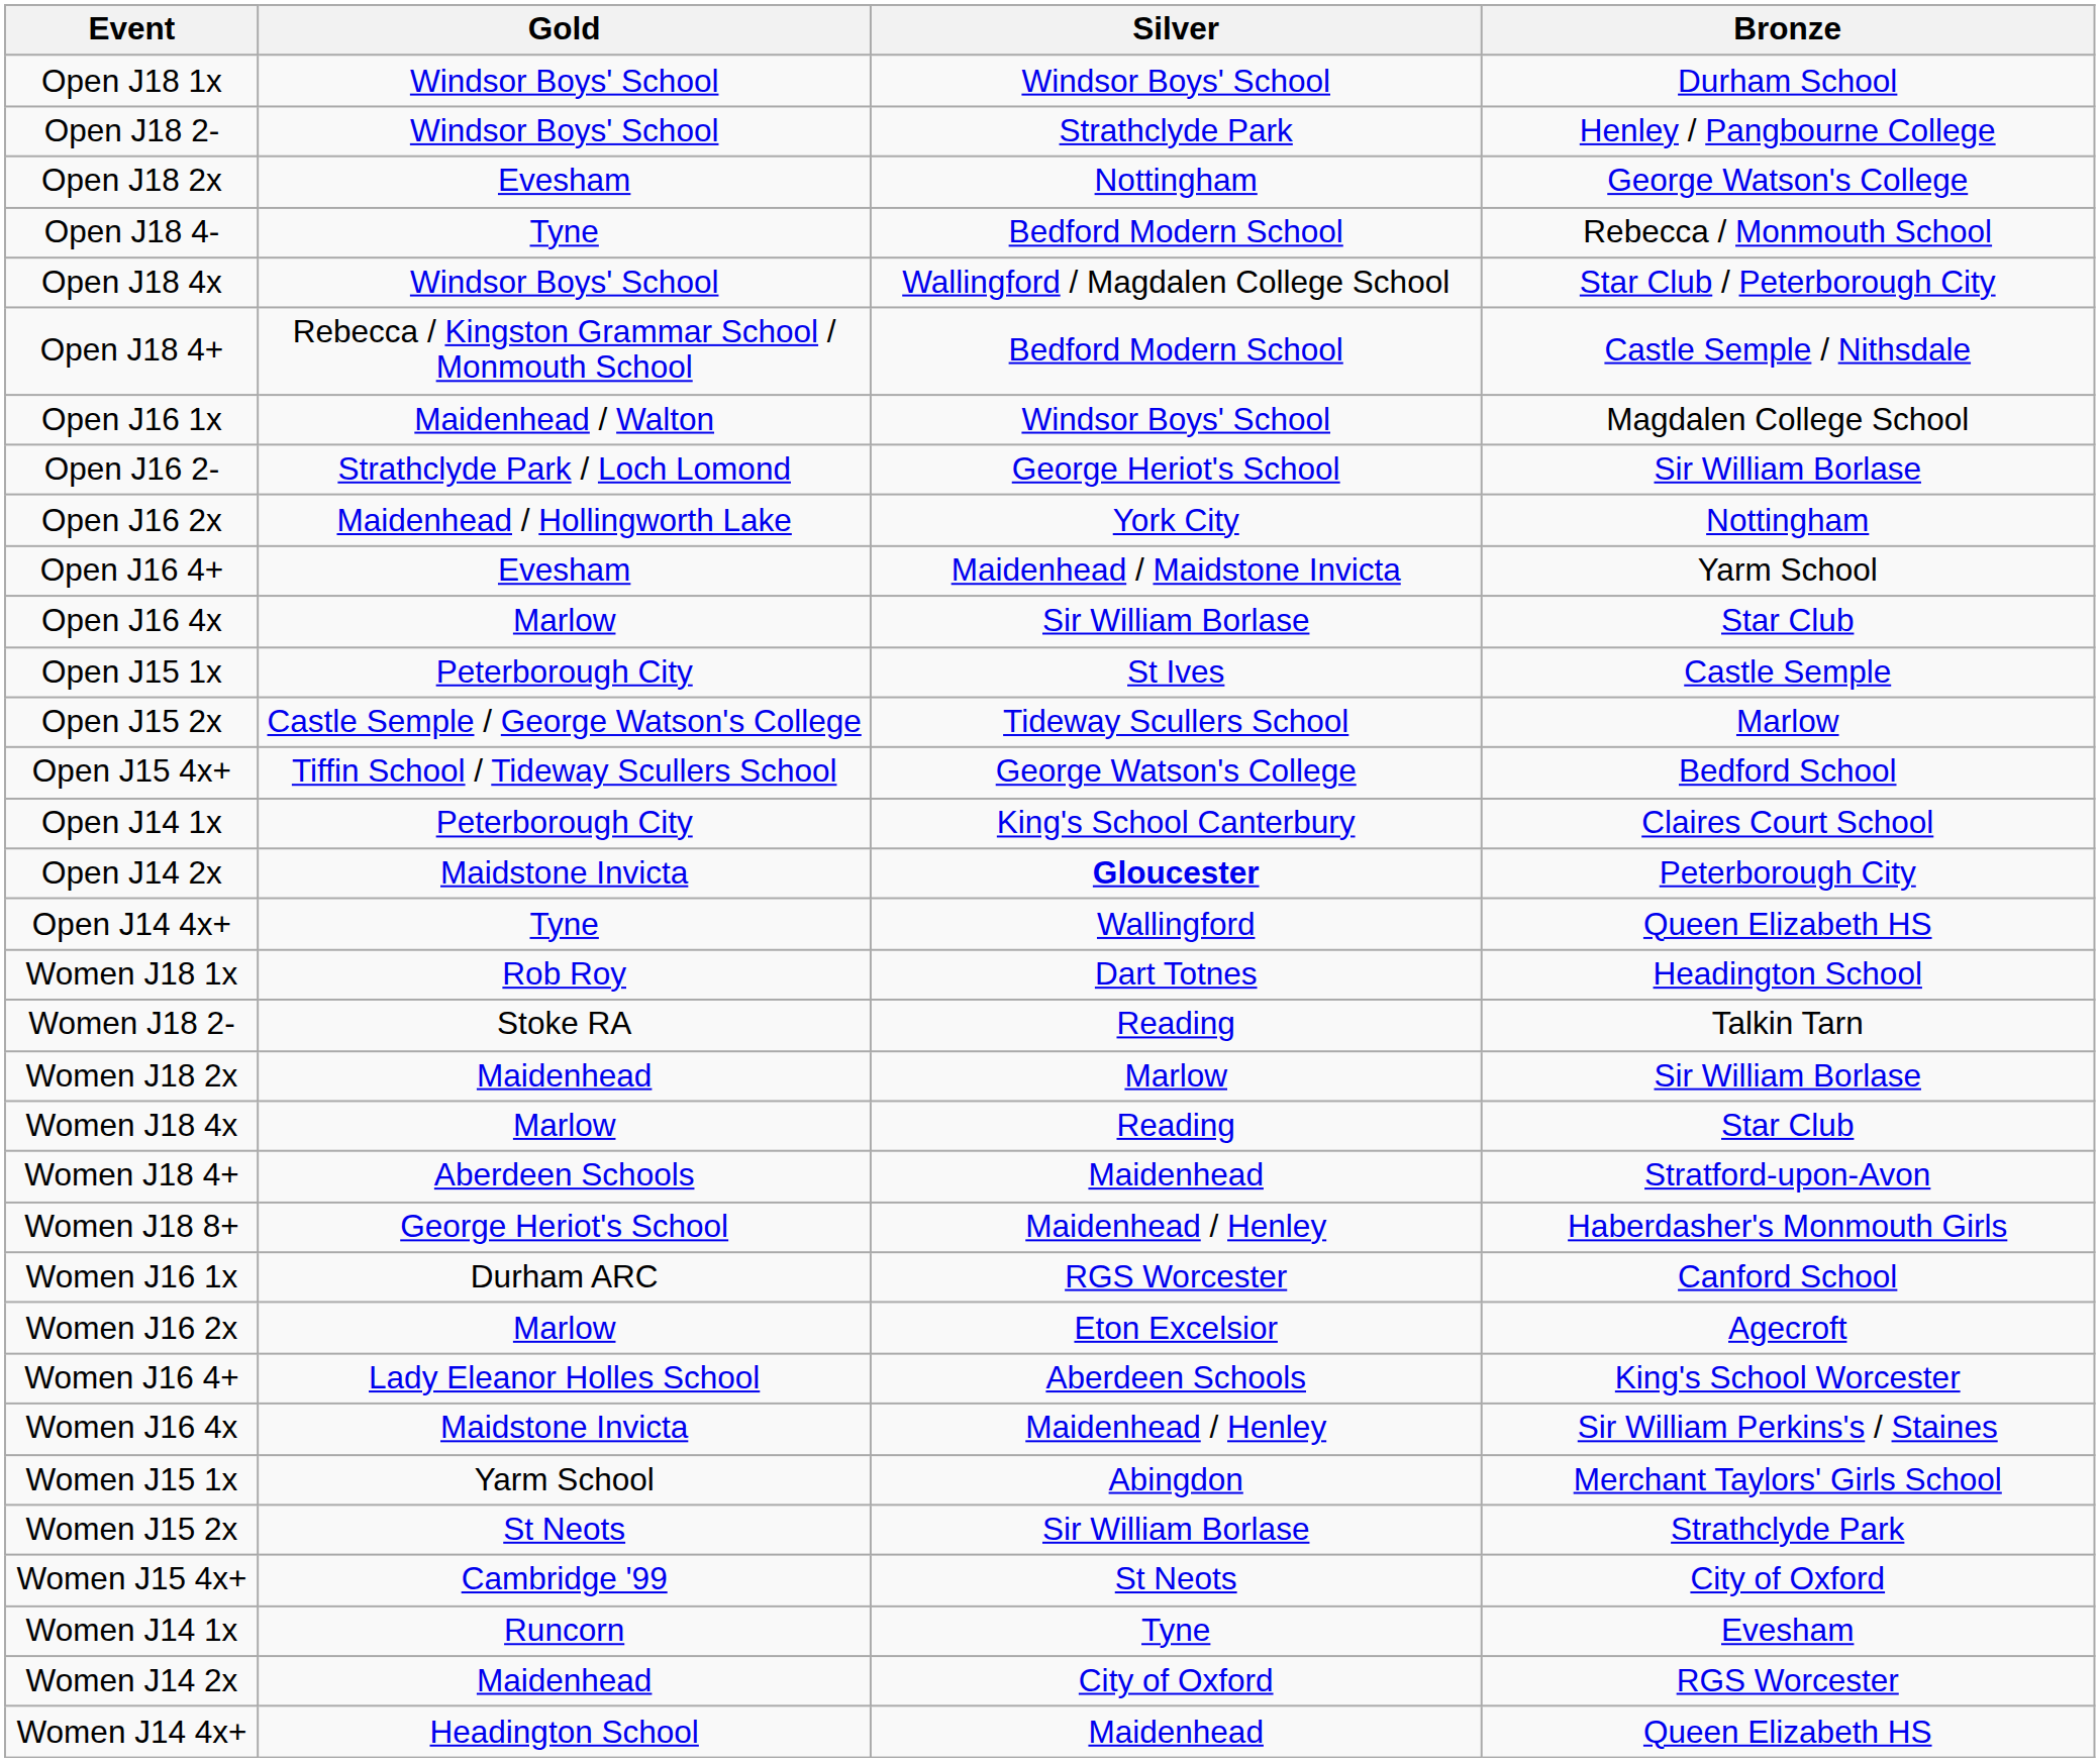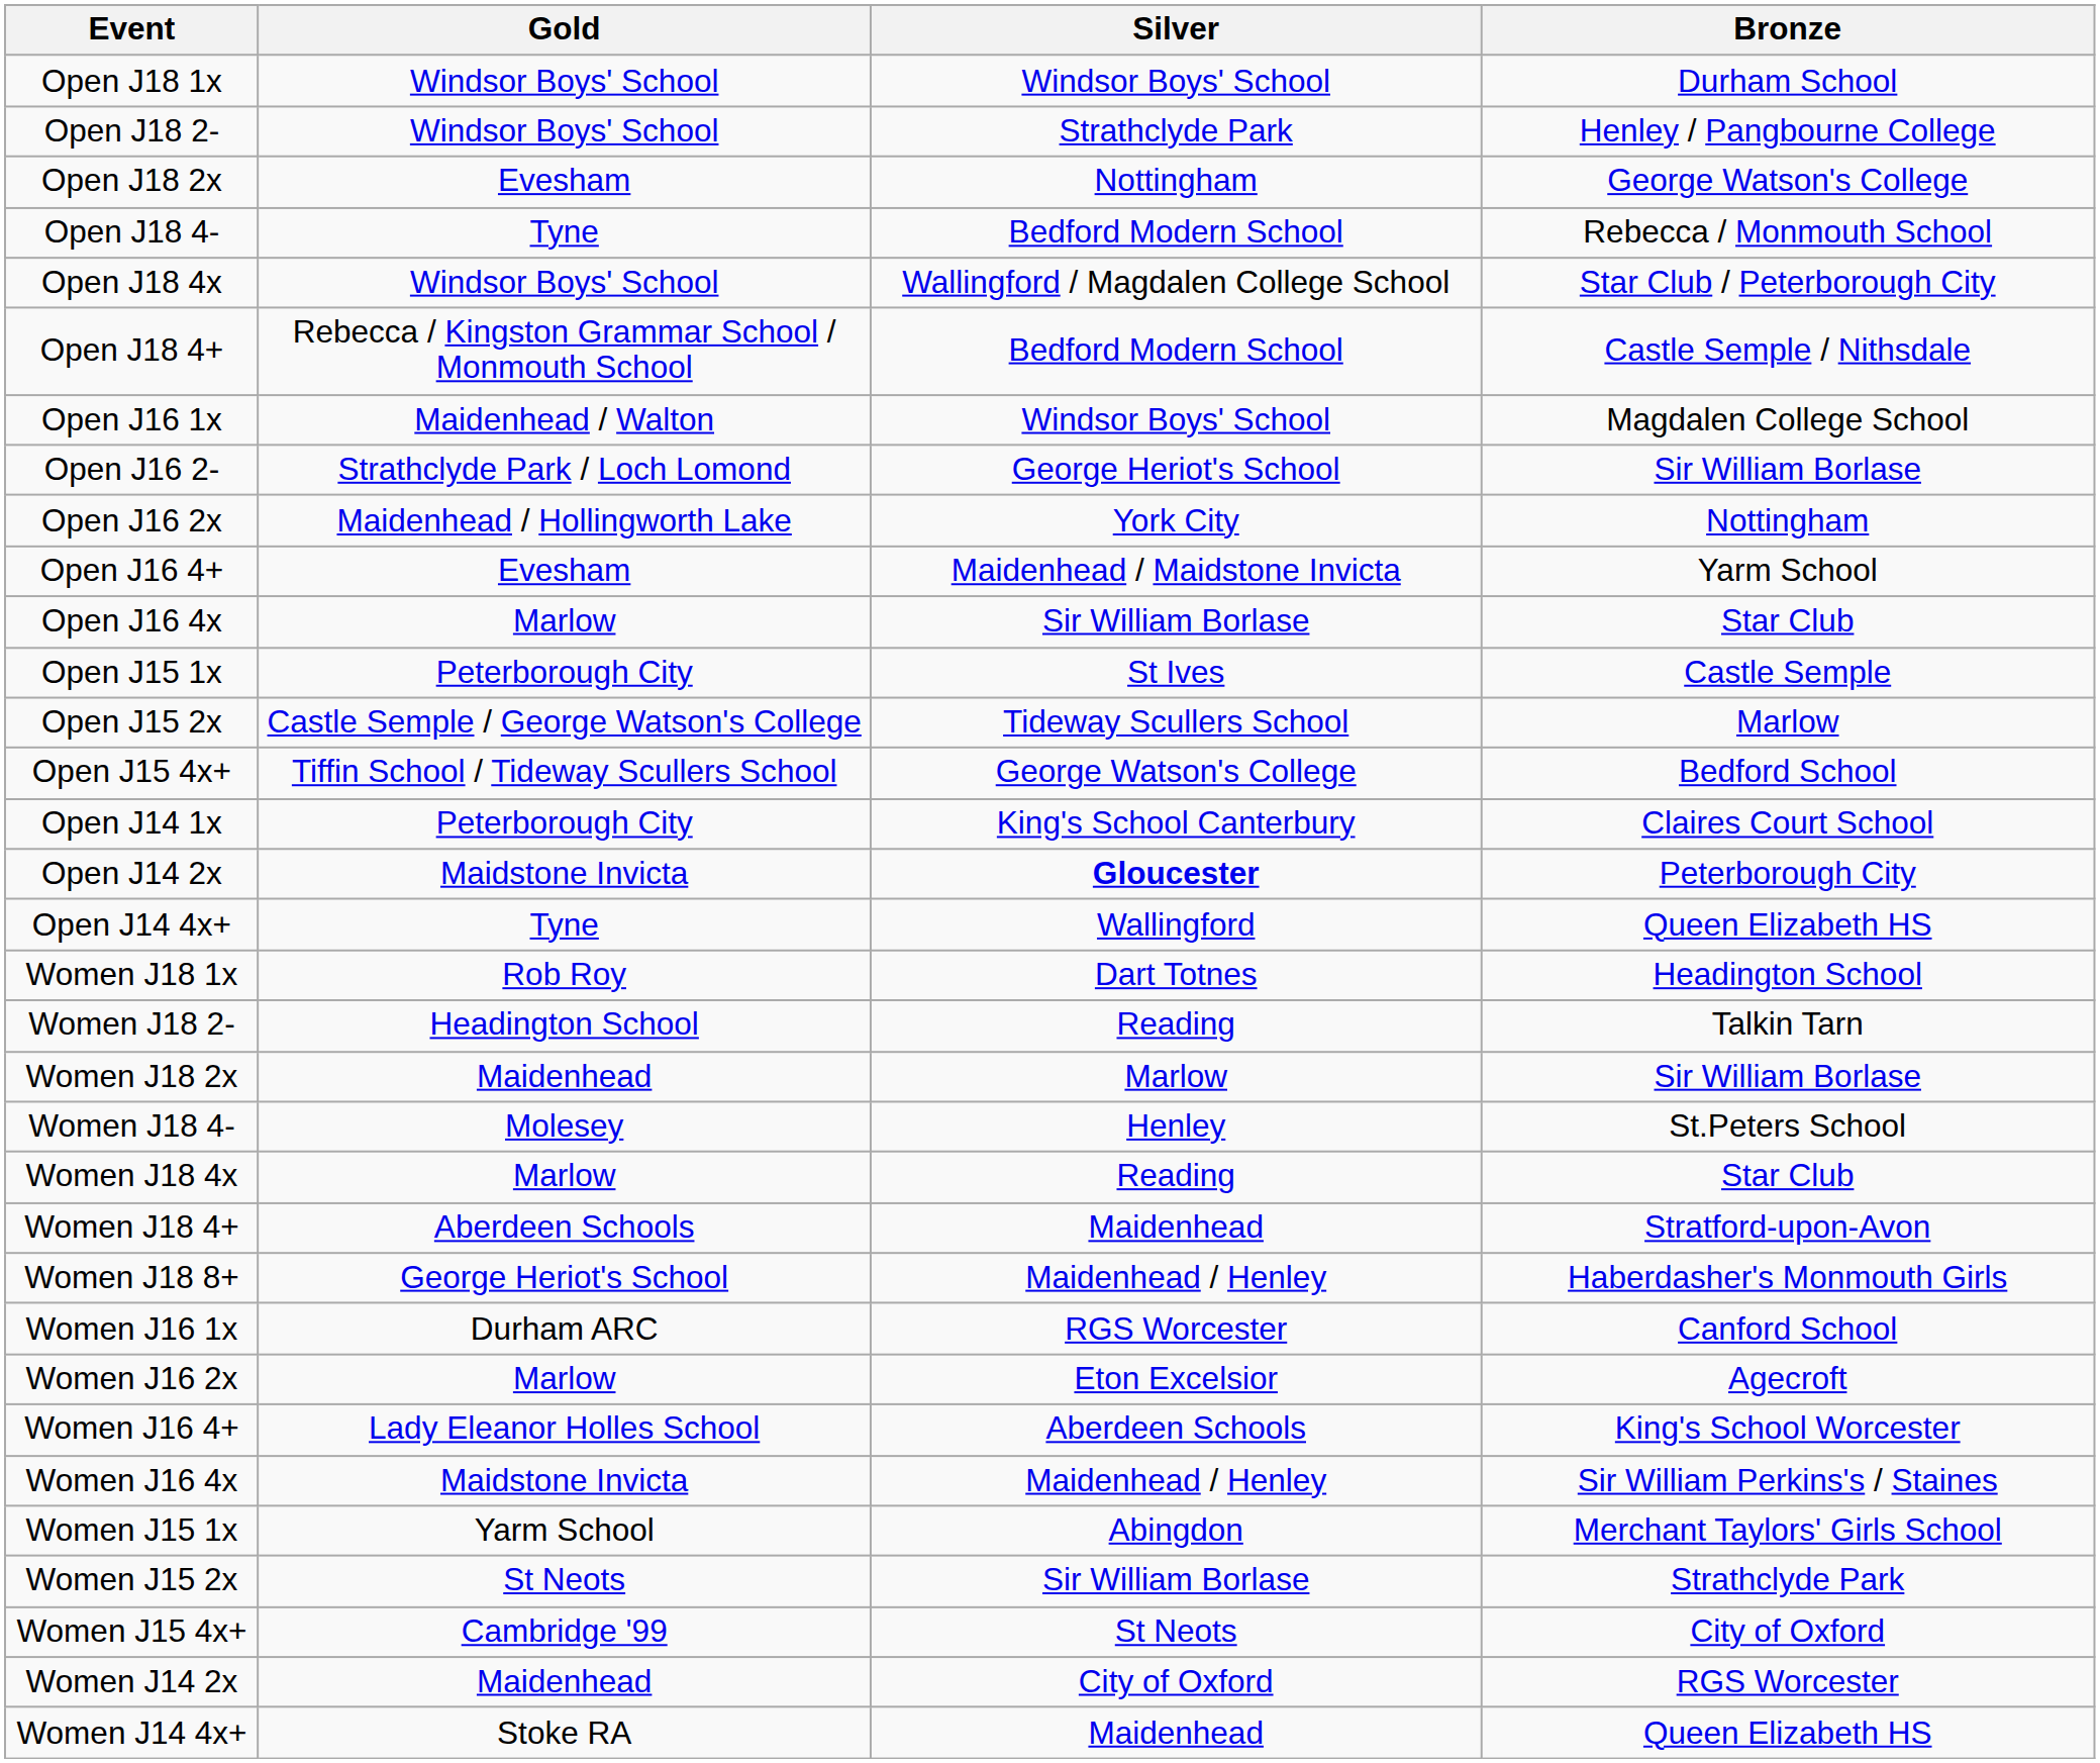Women J18 2- | Gold: Stoke RA -> Headington School
+ row: Women J18 4- | Molesey | Henley | St.Peters School
- row: Women J14 1x | Runcorn | Tyne | Evesham
Women J14 4x+ | Gold: Headington School -> Stoke RA
